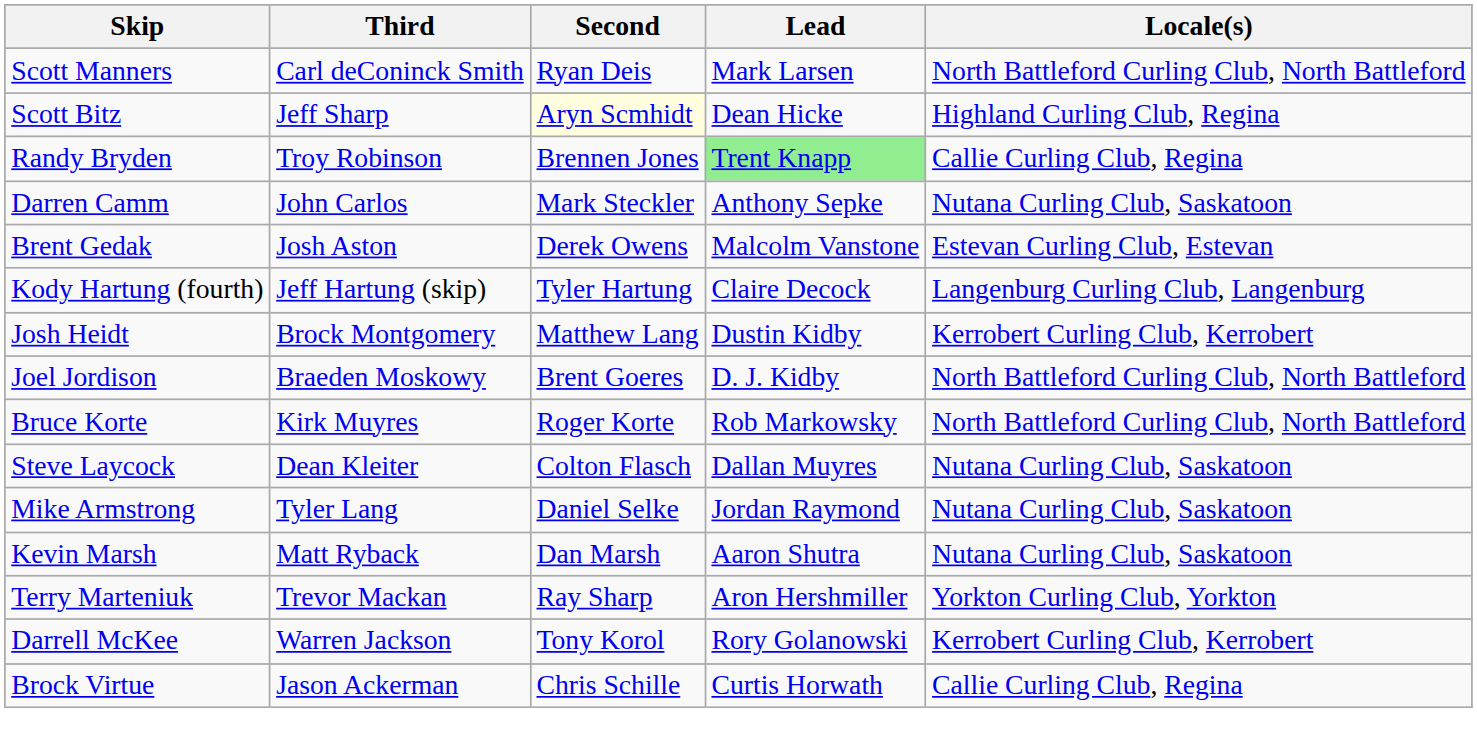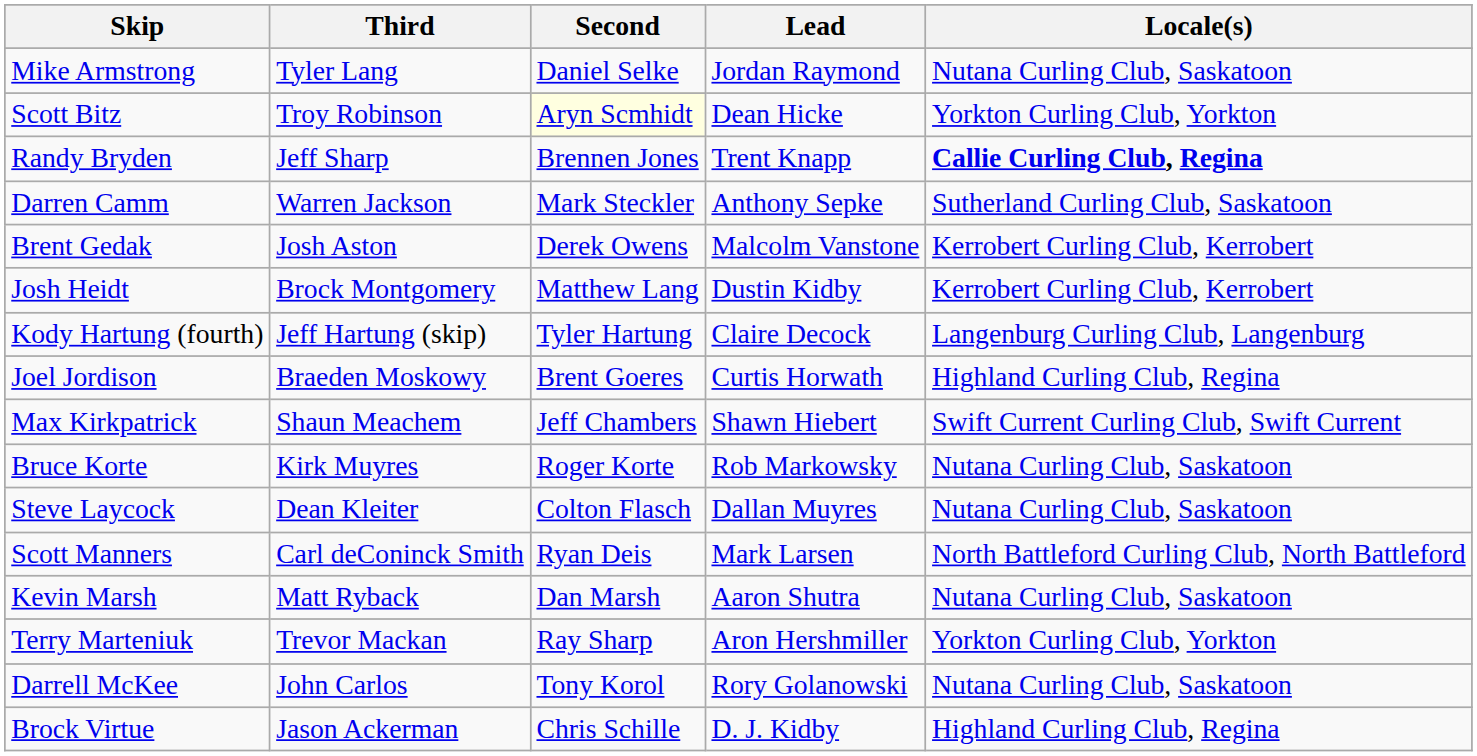rows swapped: Mike Armstrong <-> Scott Manners
Scott Bitz | Third: Jeff Sharp -> Troy Robinson
Scott Bitz | Locale(s): Highland Curling Club, Regina -> Yorkton Curling Club, Yorkton
Randy Bryden | Third: Troy Robinson -> Jeff Sharp
Randy Bryden | Lead: lightgreen background -> no background
Randy Bryden | Locale(s): normal -> bold
Darren Camm | Third: John Carlos -> Warren Jackson
Darren Camm | Locale(s): Nutana Curling Club, Saskatoon -> Sutherland Curling Club, Saskatoon
Brent Gedak | Locale(s): Estevan Curling Club, Estevan -> Kerrobert Curling Club, Kerrobert
rows swapped: Kody Hartung (fourth) <-> Josh Heidt
Joel Jordison | Lead: D. J. Kidby -> Curtis Horwath
Joel Jordison | Locale(s): North Battleford Curling Club, North Battleford -> Highland Curling Club, Regina
+ row: Max Kirkpatrick | Shaun Meachem | Jeff Chambers | Shawn Hiebert | Swift Current Curling Club, Swift Current
Bruce Korte | Locale(s): North Battleford Curling Club, North Battleford -> Nutana Curling Club, Saskatoon
Darrell McKee | Third: Warren Jackson -> John Carlos
Darrell McKee | Locale(s): Kerrobert Curling Club, Kerrobert -> Nutana Curling Club, Saskatoon
Brock Virtue | Lead: Curtis Horwath -> D. J. Kidby
Brock Virtue | Locale(s): Callie Curling Club, Regina -> Highland Curling Club, Regina
